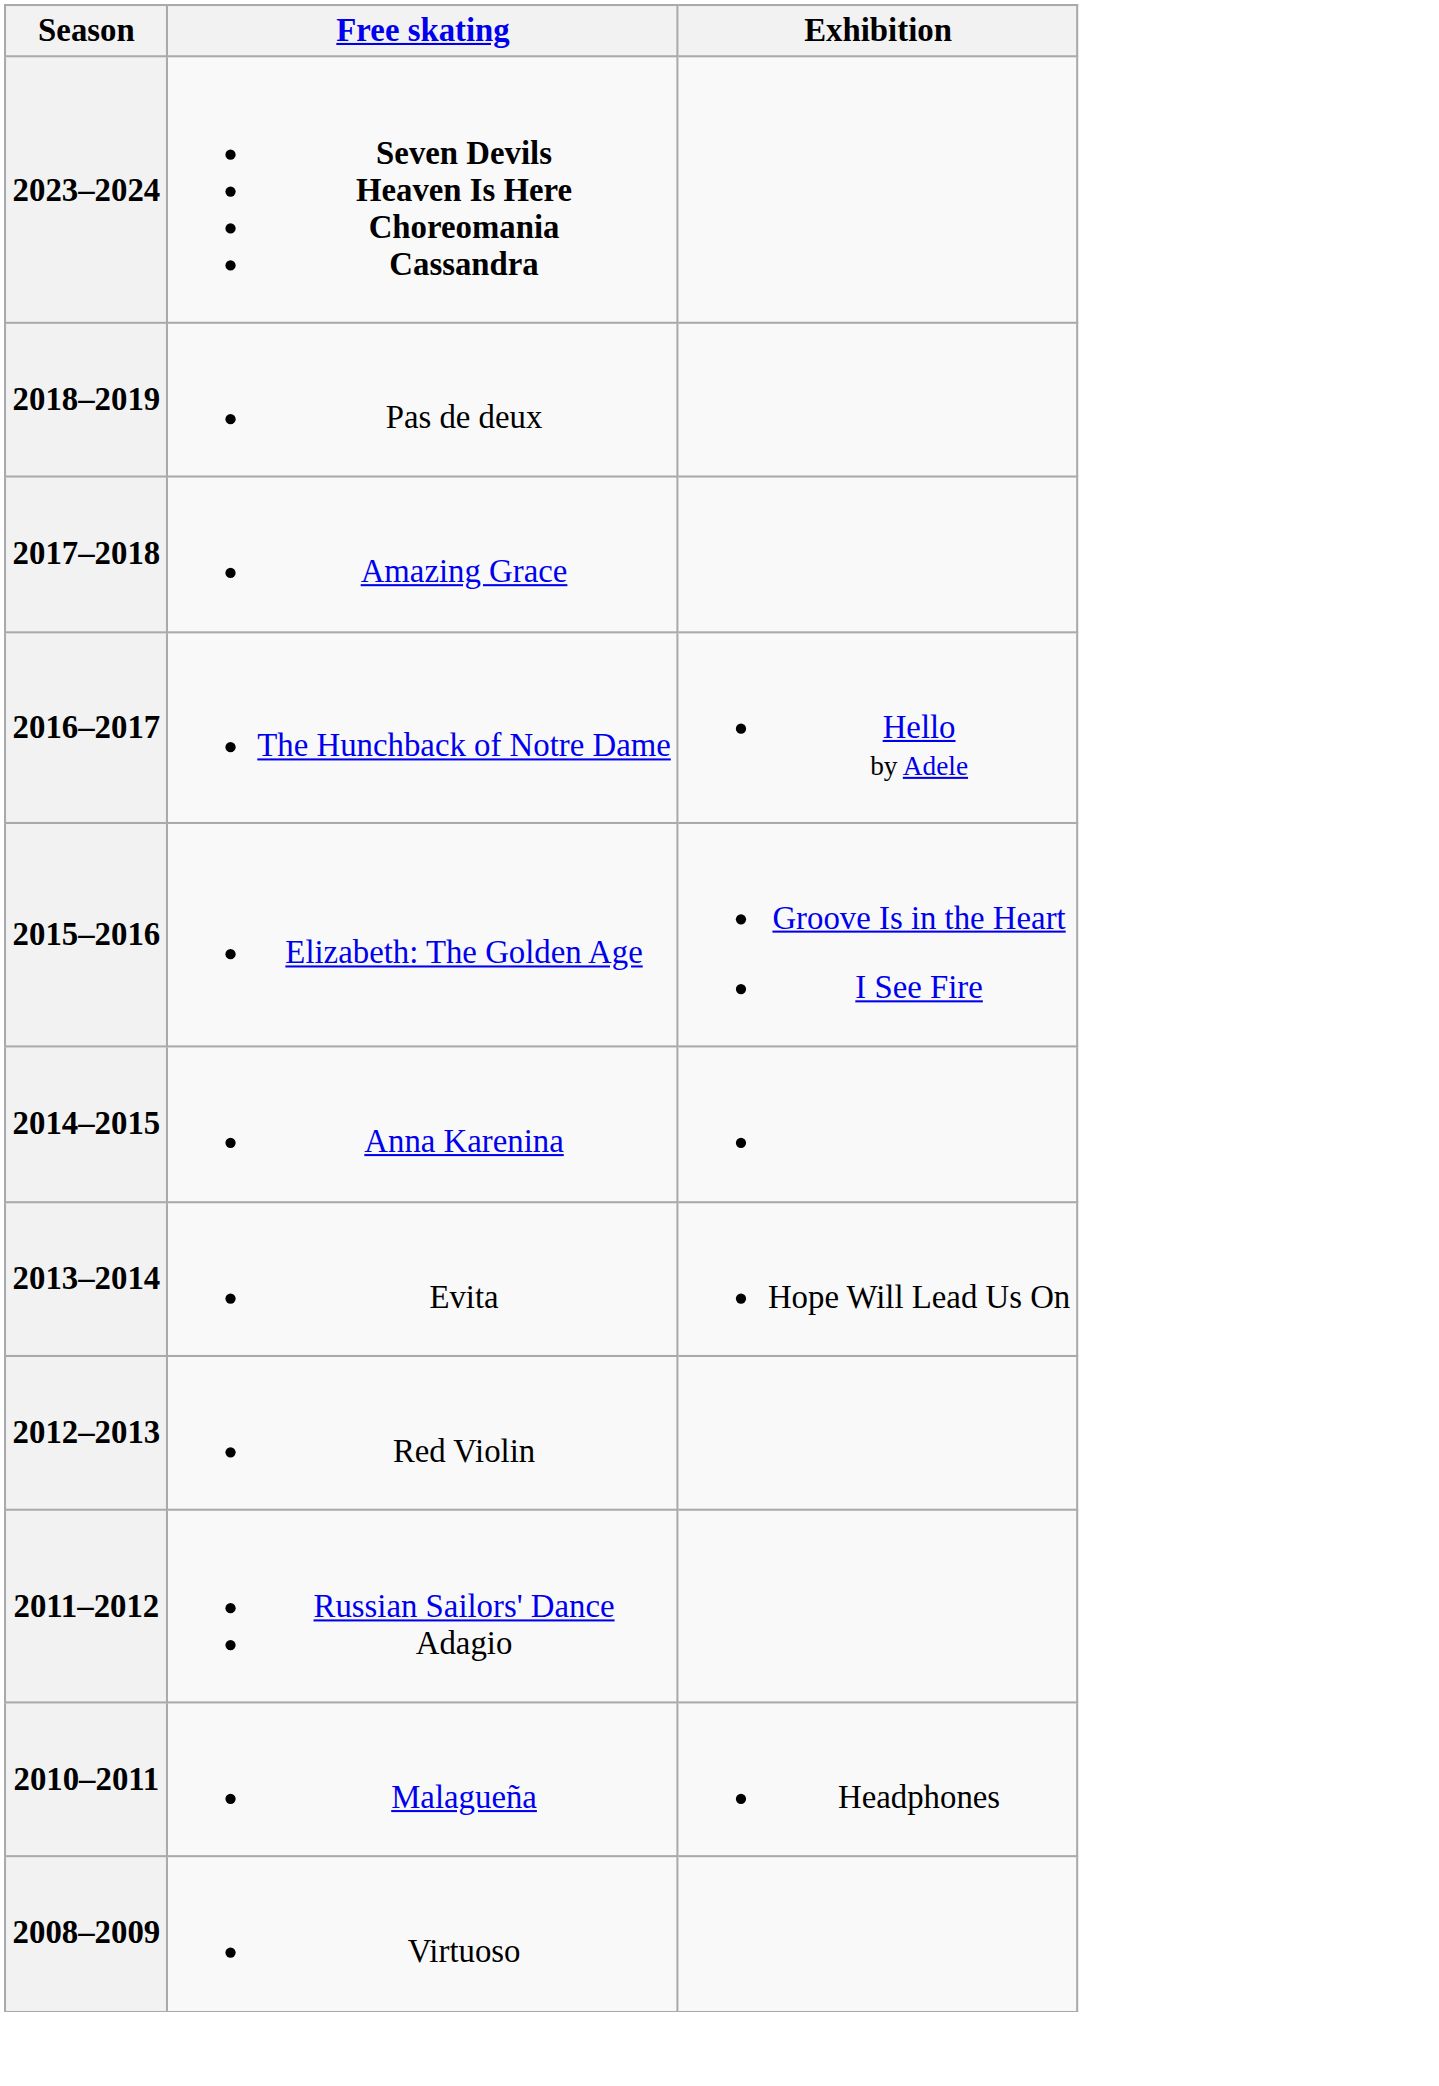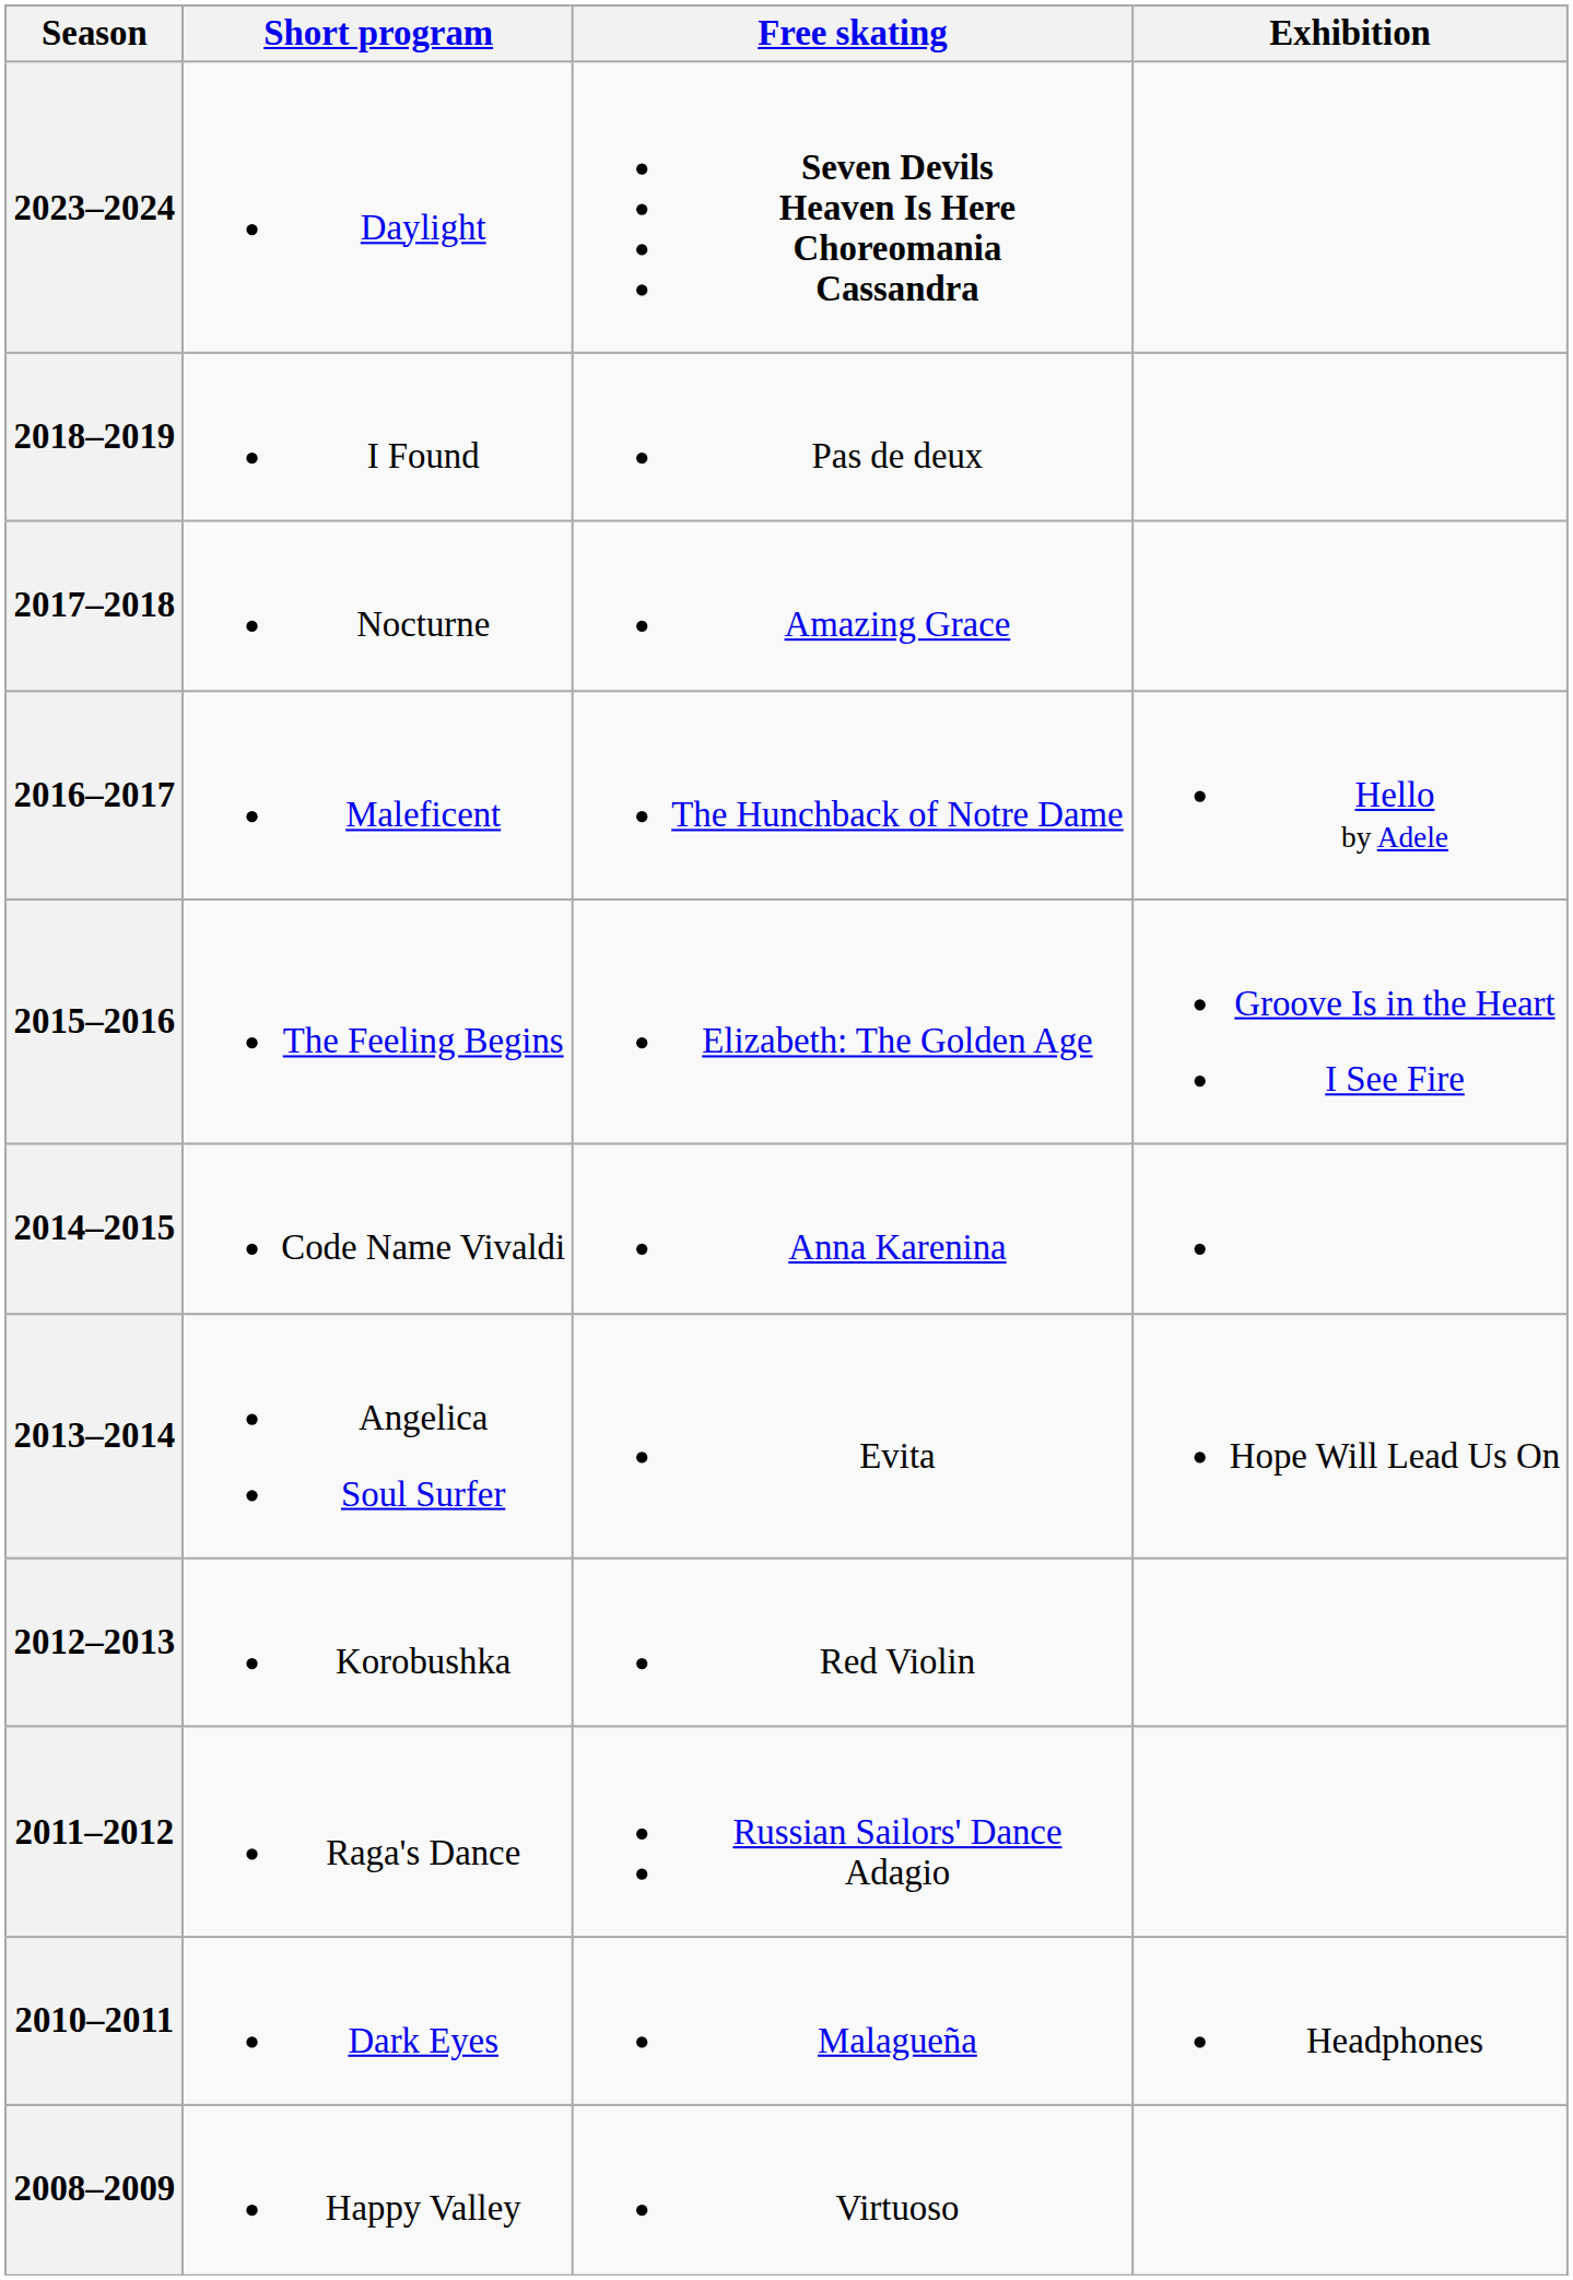+ column: Short program | Daylight | I Found | Nocturne | Maleficent | The Feeling Begins | Code Name Vivaldi | Angelica Soul Surfer | Korobushka | Raga's Dance | Dark Eyes | Happy Valley
